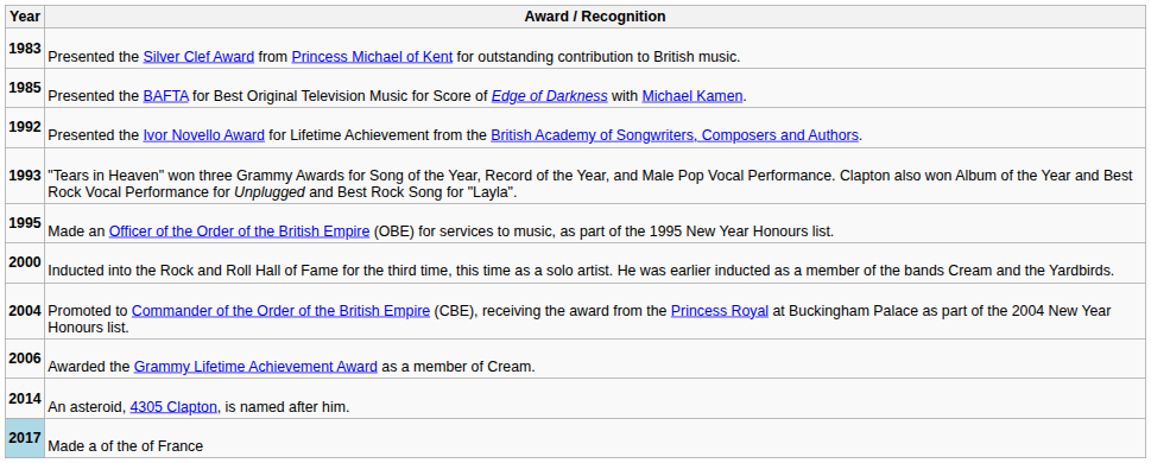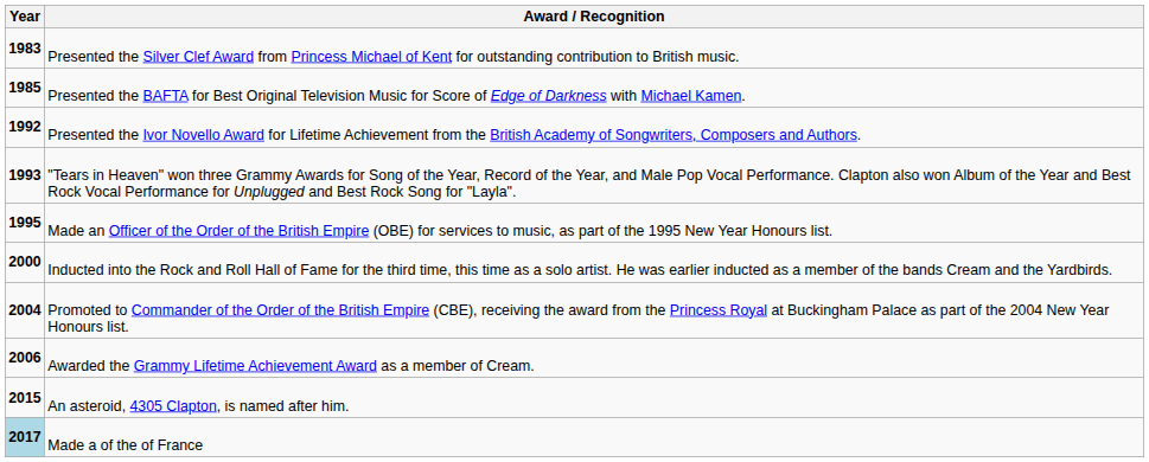An asteroid, 4305 Clapton, is named after him. | Year: 2014 -> 2015
